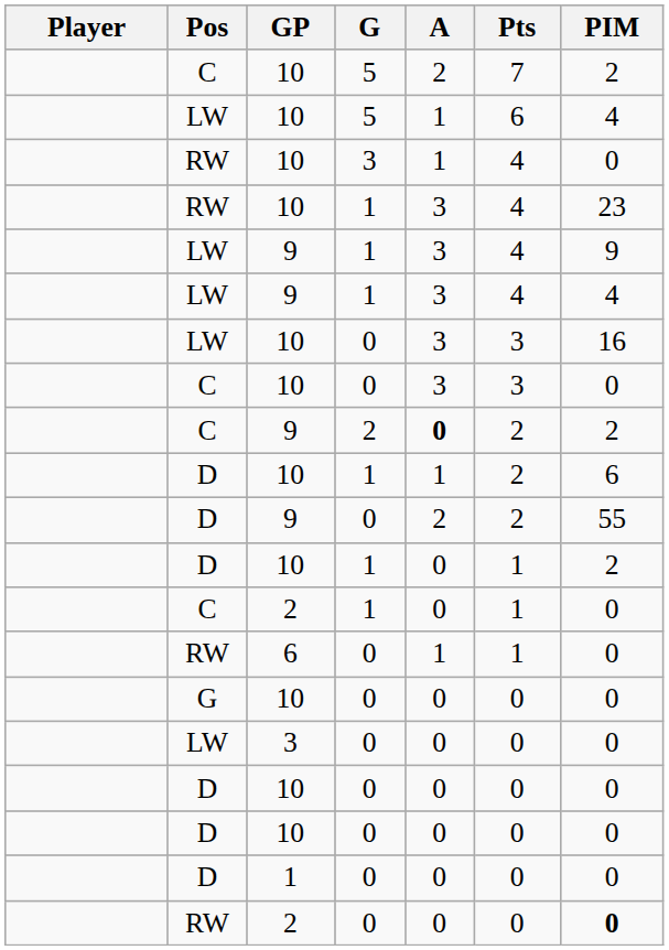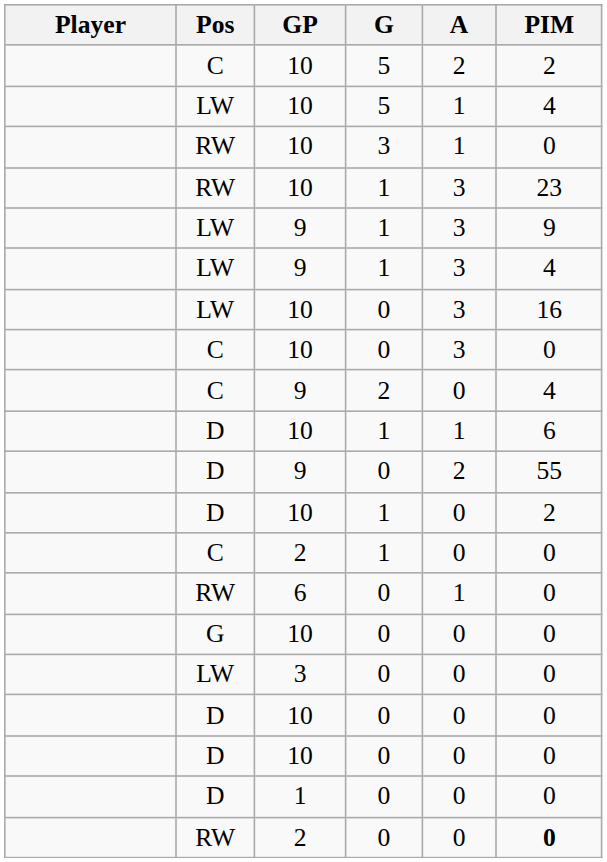- column: Pts | 7 | 6 | 4 | 4 | 4 | 4 | 3 | 3 | 2 | 2 | 2 | 1 | 1 | 1 | 0 | 0 | 0 | 0 | 0 | 0
C / 9 | A: bold -> normal
C / 9 | PIM: 2 -> 4
